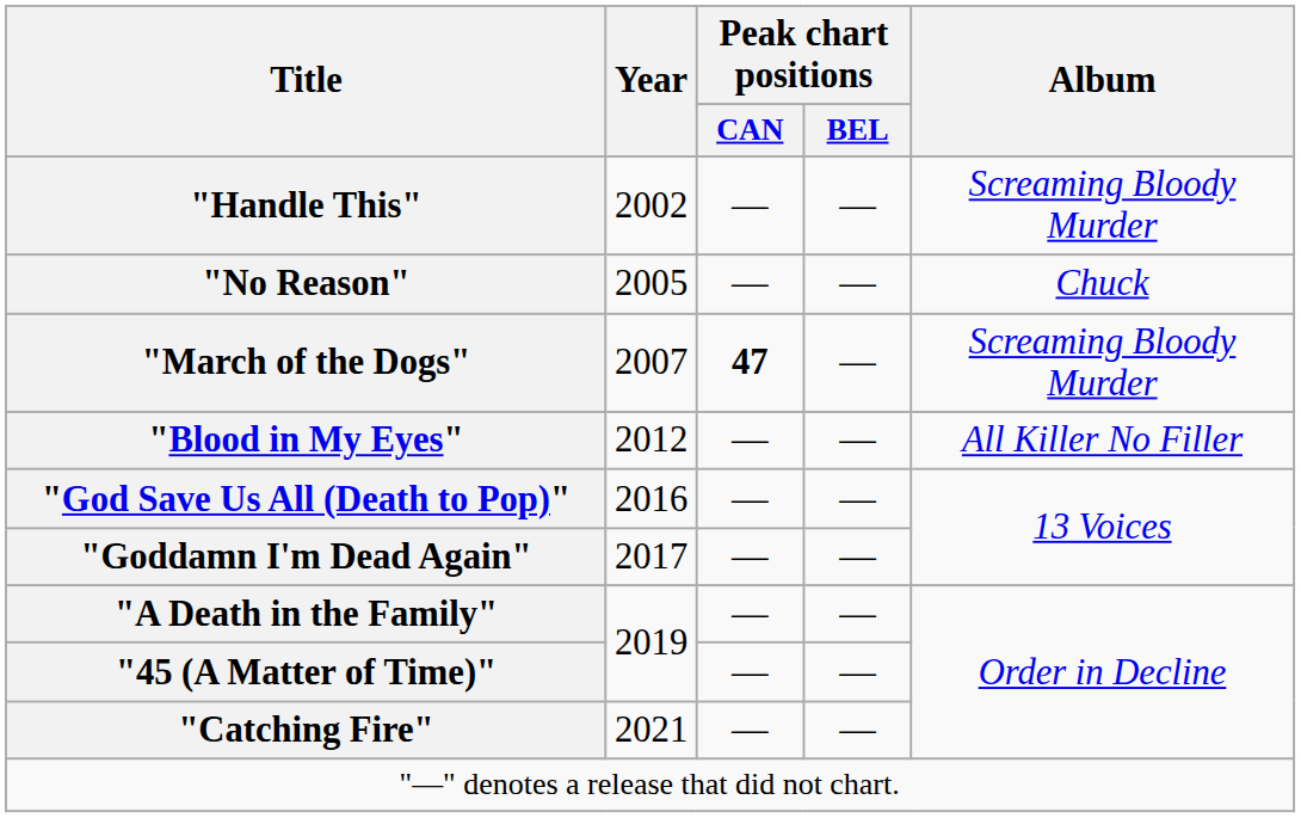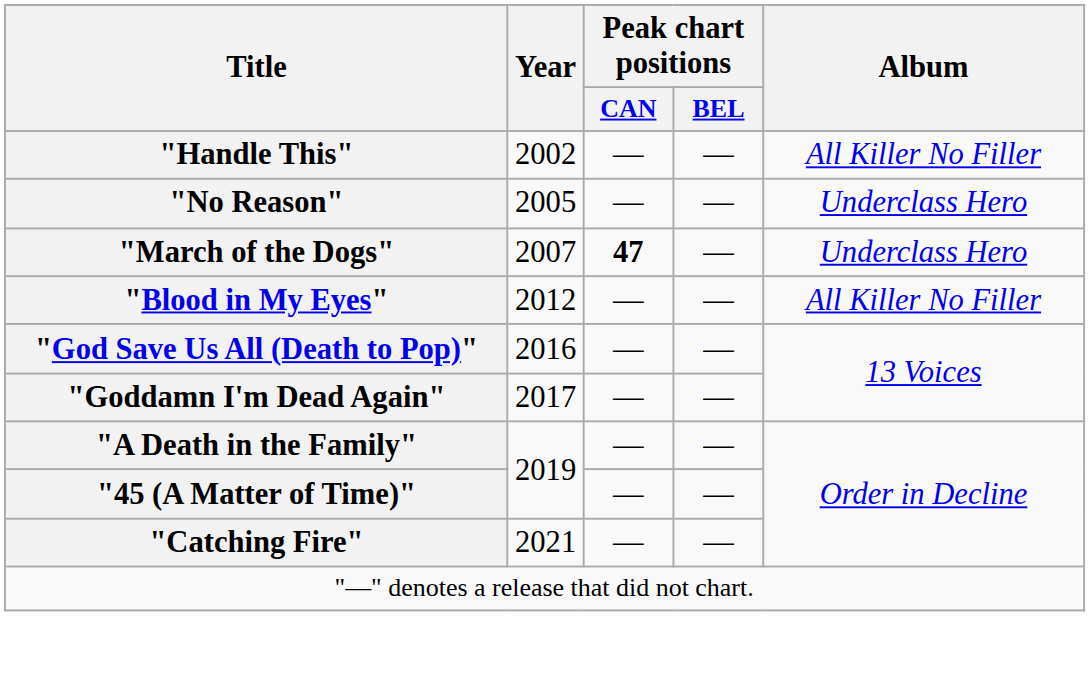"Handle This" | Album: Screaming Bloody Murder -> All Killer No Filler
"No Reason" | Album: Chuck -> Underclass Hero
"March of the Dogs" | Album: Screaming Bloody Murder -> Underclass Hero
